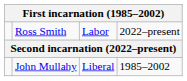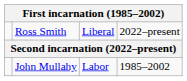Ross Smith | column 3: Labor -> Liberal
John Mullahy | column 3: Liberal -> Labor
